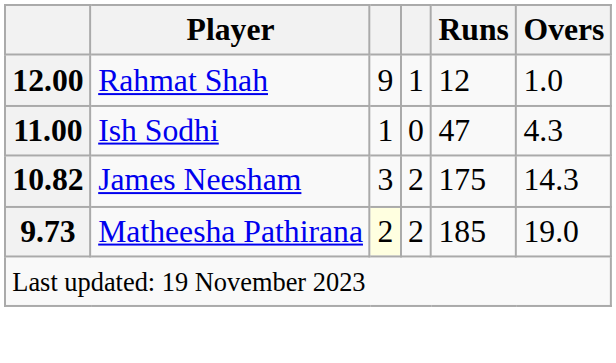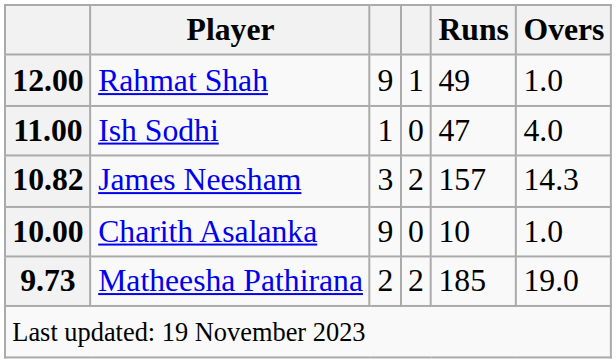Rahmat Shah | Runs: 12 -> 49
Ish Sodhi | Overs: 4.3 -> 4.0
James Neesham | Runs: 175 -> 157
+ row: 10.00 | Charith Asalanka | 9 | 0 | 10 | 1.0
Matheesha Pathirana | column 3: lightyellow background -> no background
